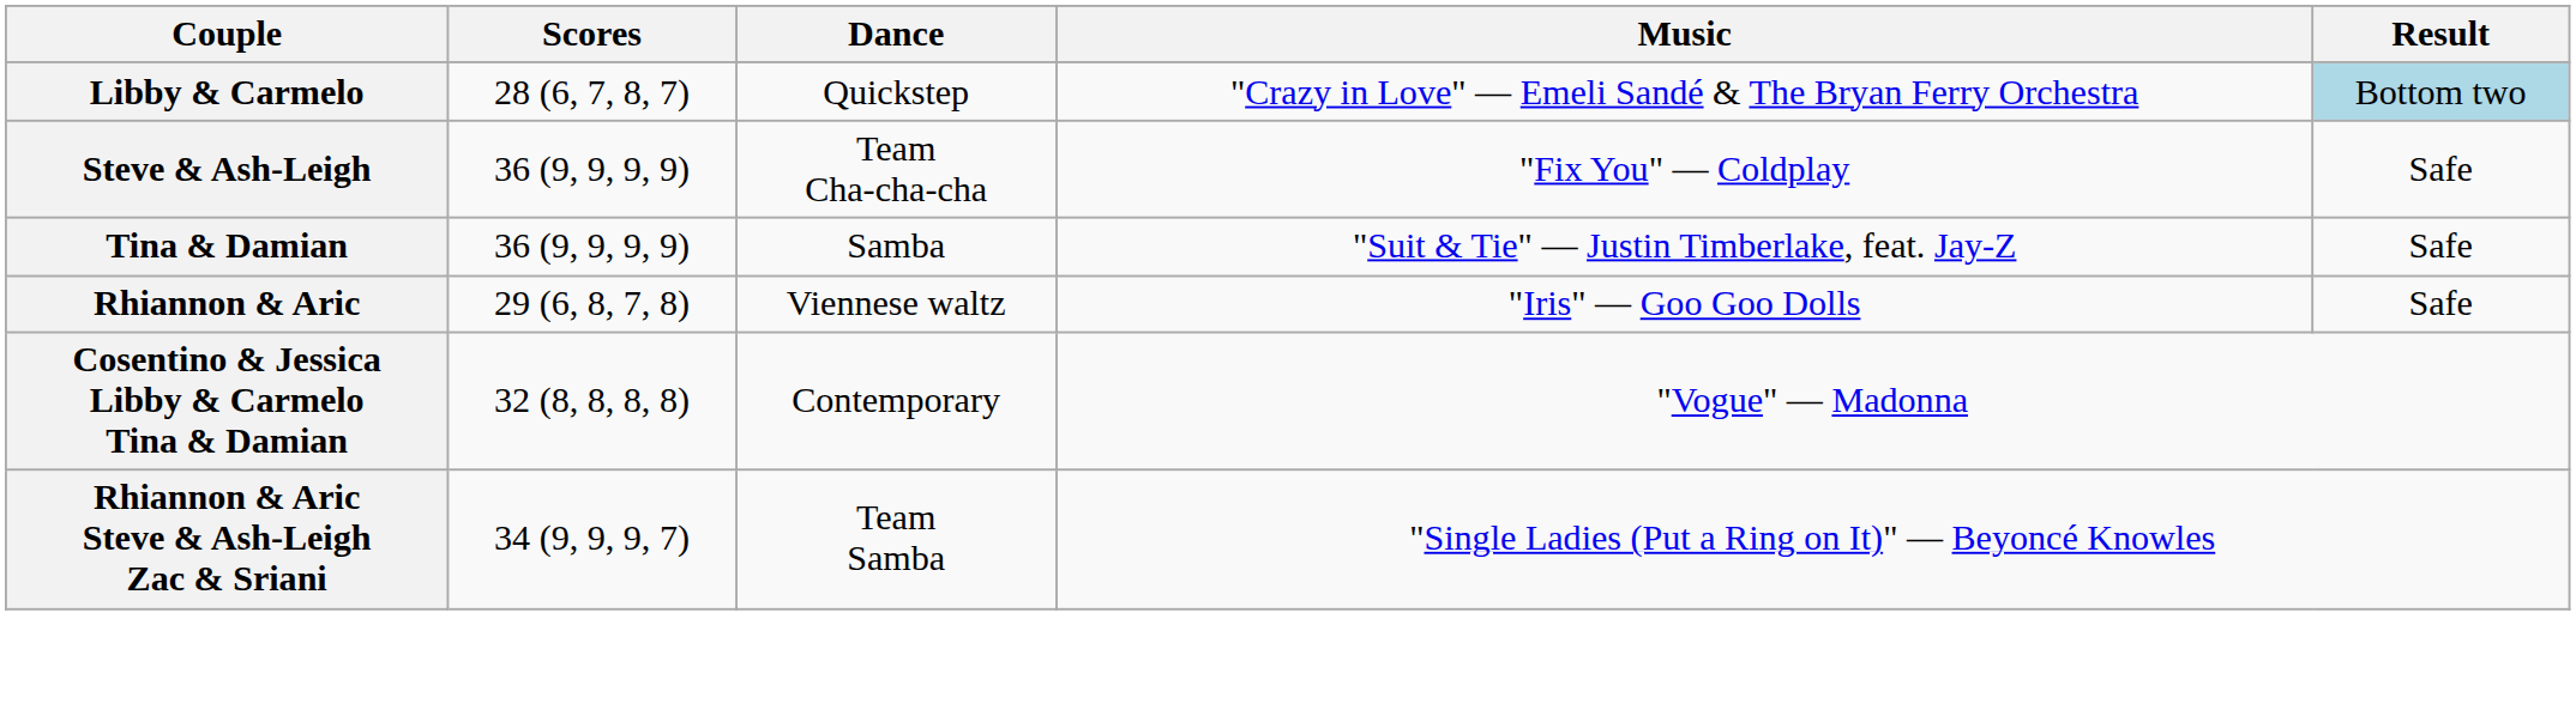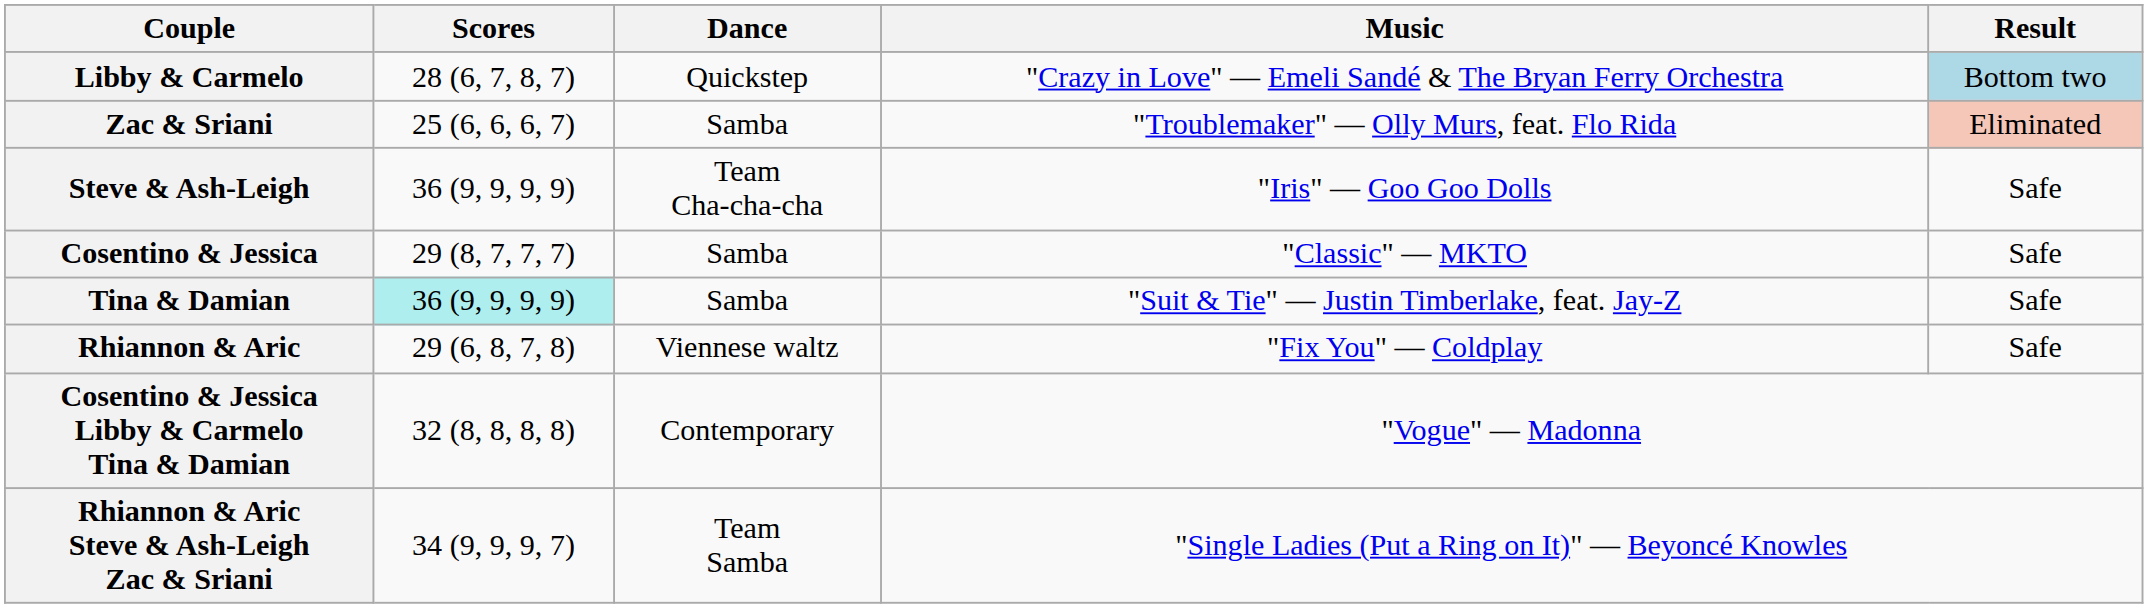+ row: Zac & Sriani | 25 (6, 6, 6, 7) | Samba | "Troublemaker" — Olly Murs, feat. Flo Rida | Eliminated
Steve & Ash-Leigh | Music: "Fix You" — Coldplay -> "Iris" — Goo Goo Dolls
+ row: Cosentino & Jessica | 29 (8, 7, 7, 7) | Samba | "Classic" — MKTO | Safe
Tina & Damian | Scores: no background -> paleturquoise background
Rhiannon & Aric | Music: "Iris" — Goo Goo Dolls -> "Fix You" — Coldplay
